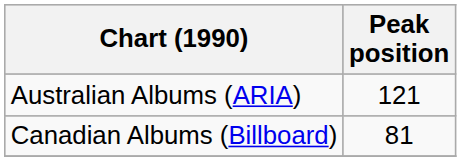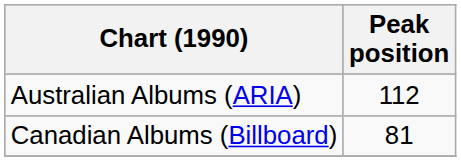Australian Albums (ARIA) | Peak position: 121 -> 112
